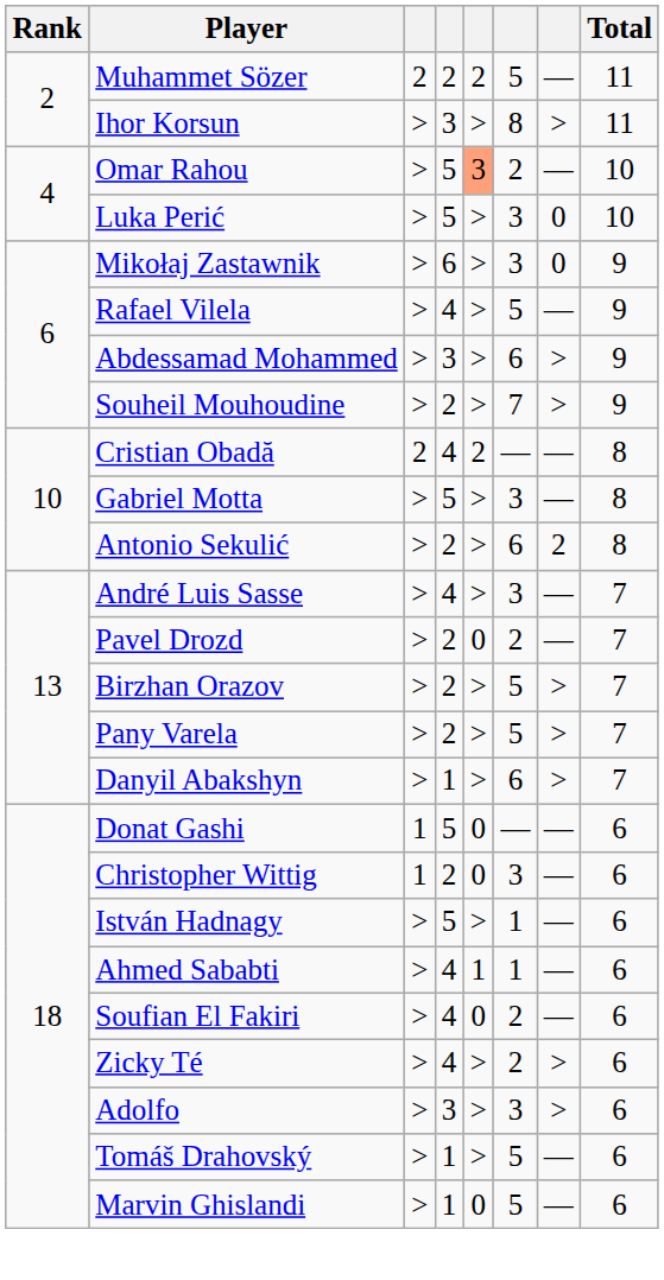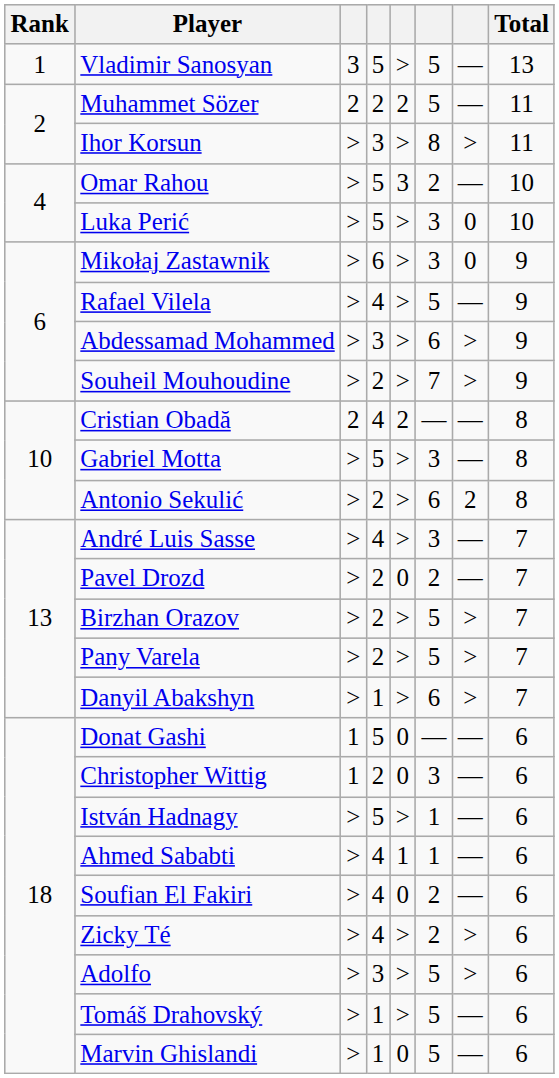+ row: 1 | Vladimir Sanosyan | 3 | 5 | > | 5 | — | 13
Omar Rahou | column 5: lightsalmon background -> no background
Adolfo | column 6: 3 -> 5
